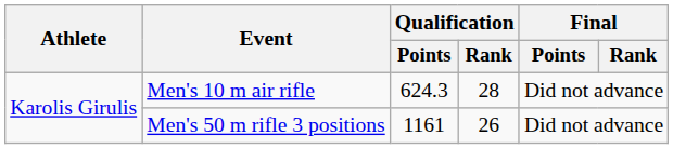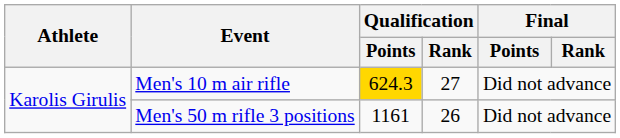Men's 10 m air rifle | Qualification / Points: no background -> gold background
Men's 10 m air rifle | Qualification / Rank: 28 -> 27
